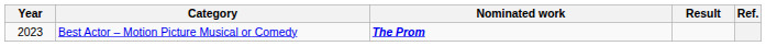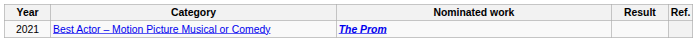Best Actor – Motion Picture Musical or Comedy | Year: 2023 -> 2021
